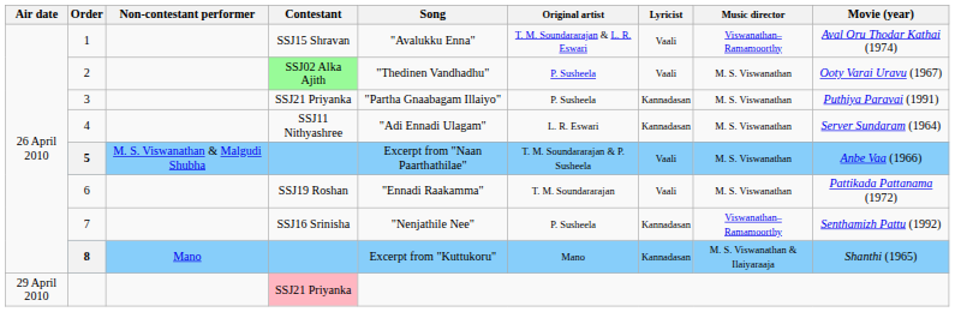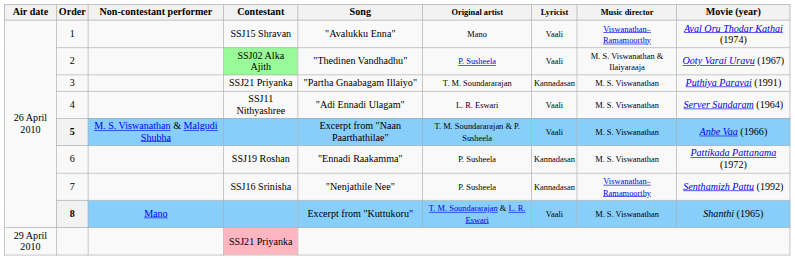1 | Original artist: T. M. Soundararajan & L. R. Eswari -> Mano
2 | Music director: M. S. Viswanathan -> M. S. Viswanathan & Ilaiyaraaja
3 | Original artist: P. Susheela -> T. M. Soundararajan
4 | Lyricist: Kannadasan -> Vaali
6 | Original artist: T. M. Soundararajan -> P. Susheela
6 | Lyricist: Vaali -> Kannadasan
8 | Original artist: Mano -> T. M. Soundararajan & L. R. Eswari
8 | Lyricist: Kannadasan -> Vaali
8 | Music director: M. S. Viswanathan & Ilaiyaraaja -> M. S. Viswanathan
